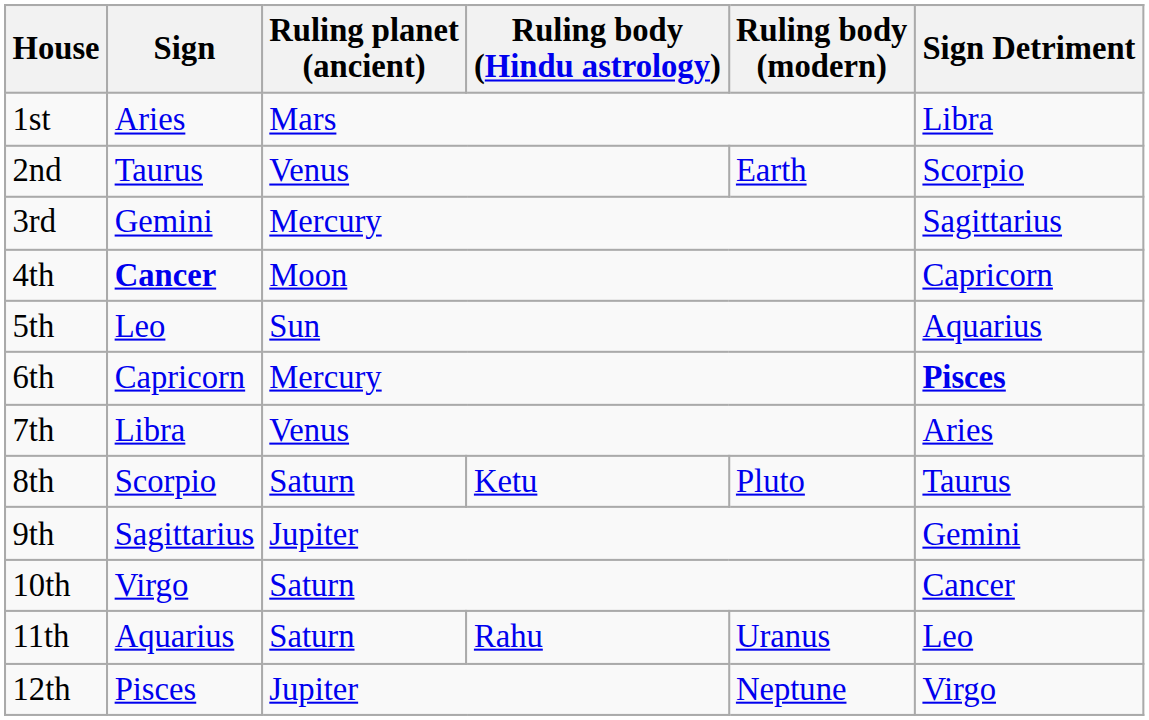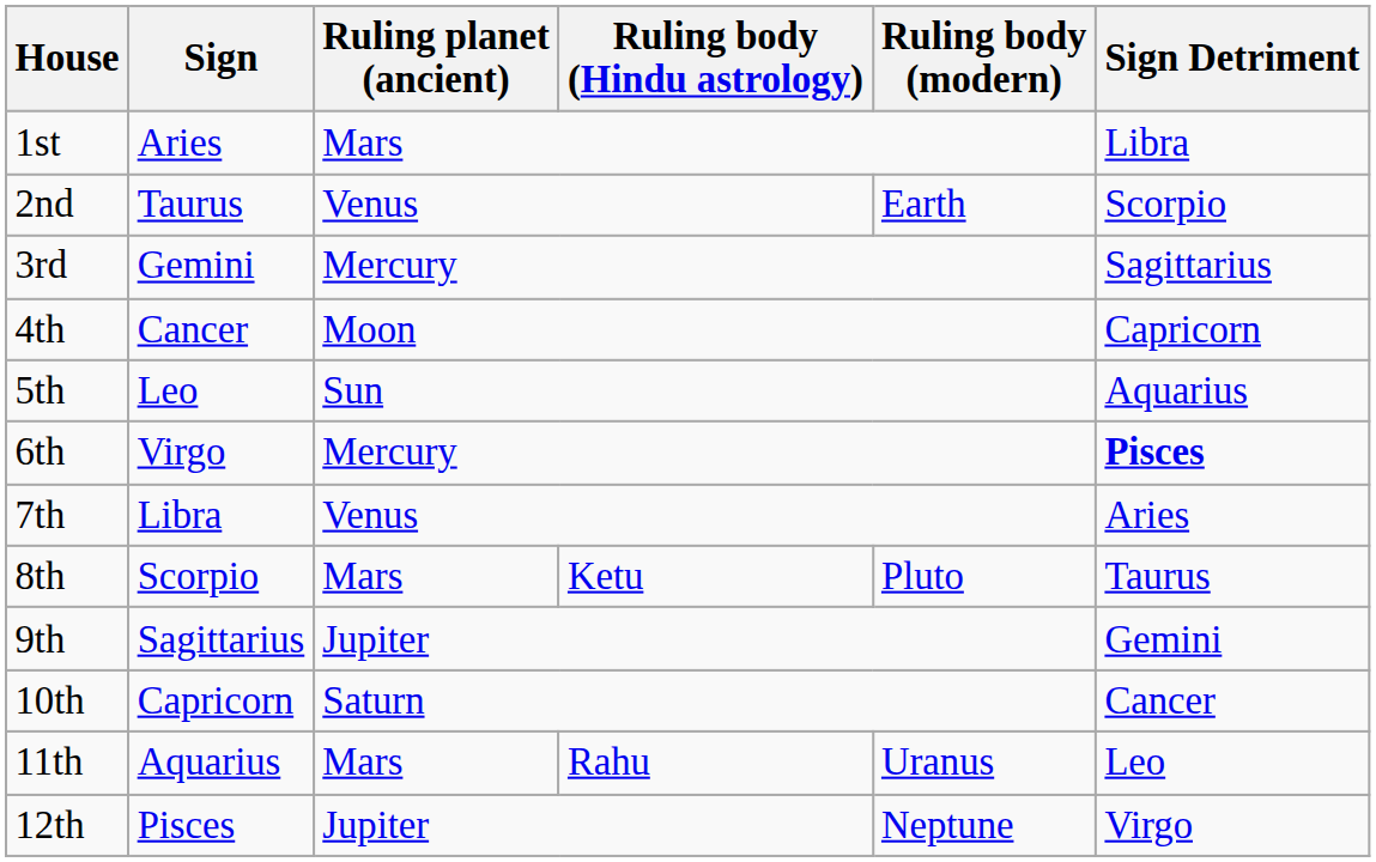4th | Sign: bold -> normal
6th | Sign: Capricorn -> Virgo
8th | Ruling planet (ancient): Saturn -> Mars
10th | Sign: Virgo -> Capricorn
11th | Ruling planet (ancient): Saturn -> Mars
